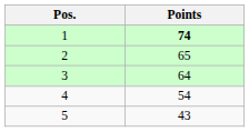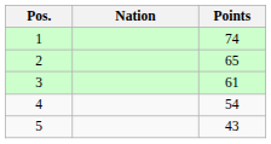+ column: Nation
1 | Points: bold -> normal
3 | Points: 64 -> 61
